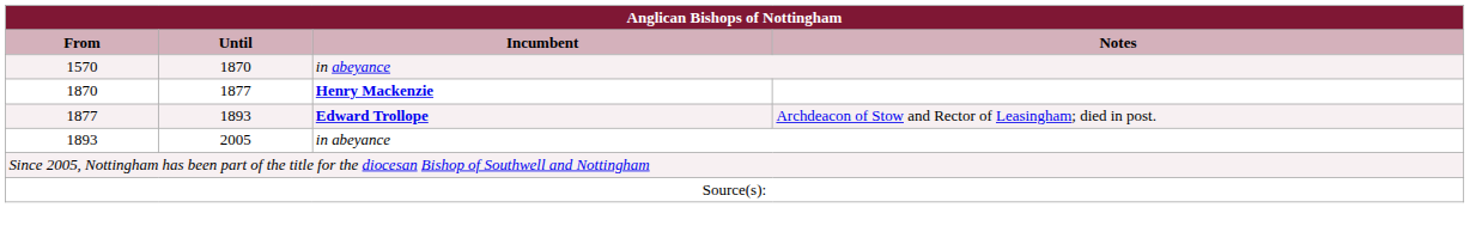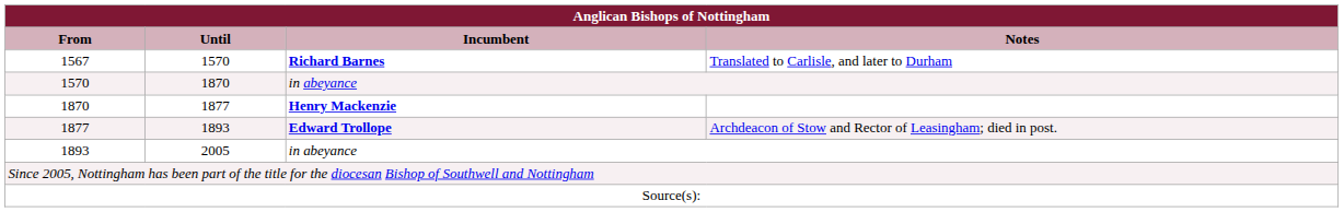+ row: 1567 | 1570 | Richard Barnes | Translated to Carlisle, and later to Durham
